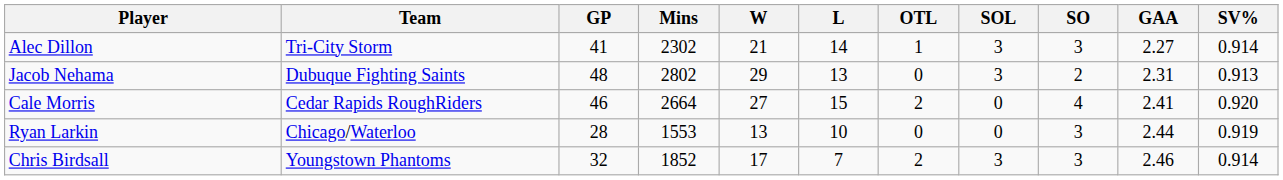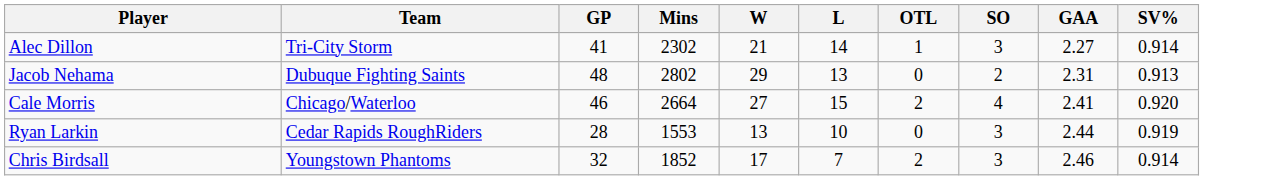- column: SOL | 3 | 3 | 0 | 0 | 3
Cale Morris | Team: Cedar Rapids RoughRiders -> Chicago/Waterloo
Ryan Larkin | Team: Chicago/Waterloo -> Cedar Rapids RoughRiders
